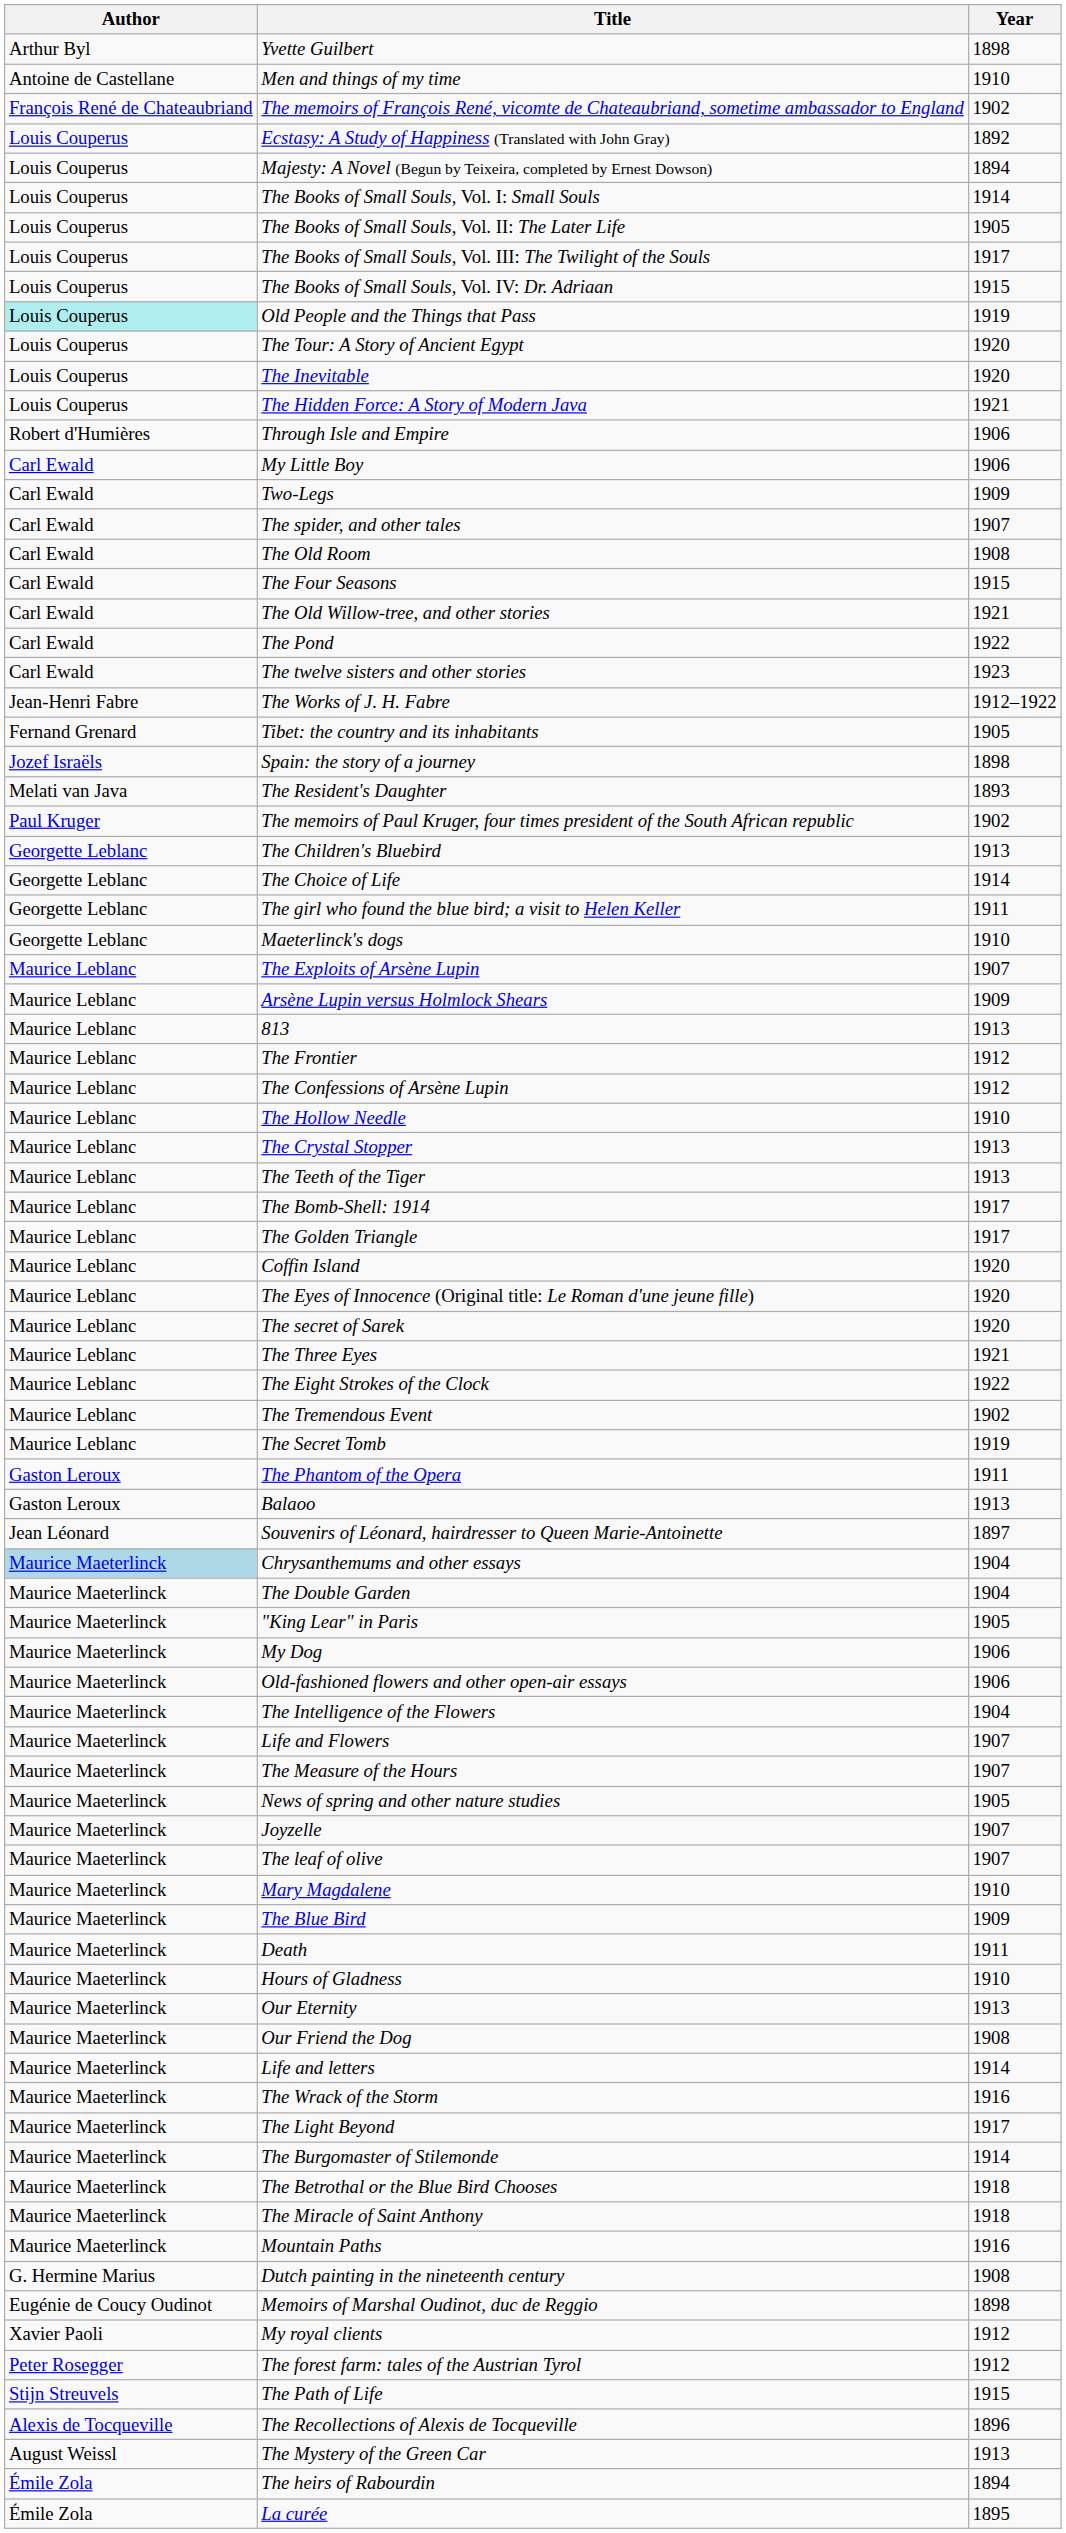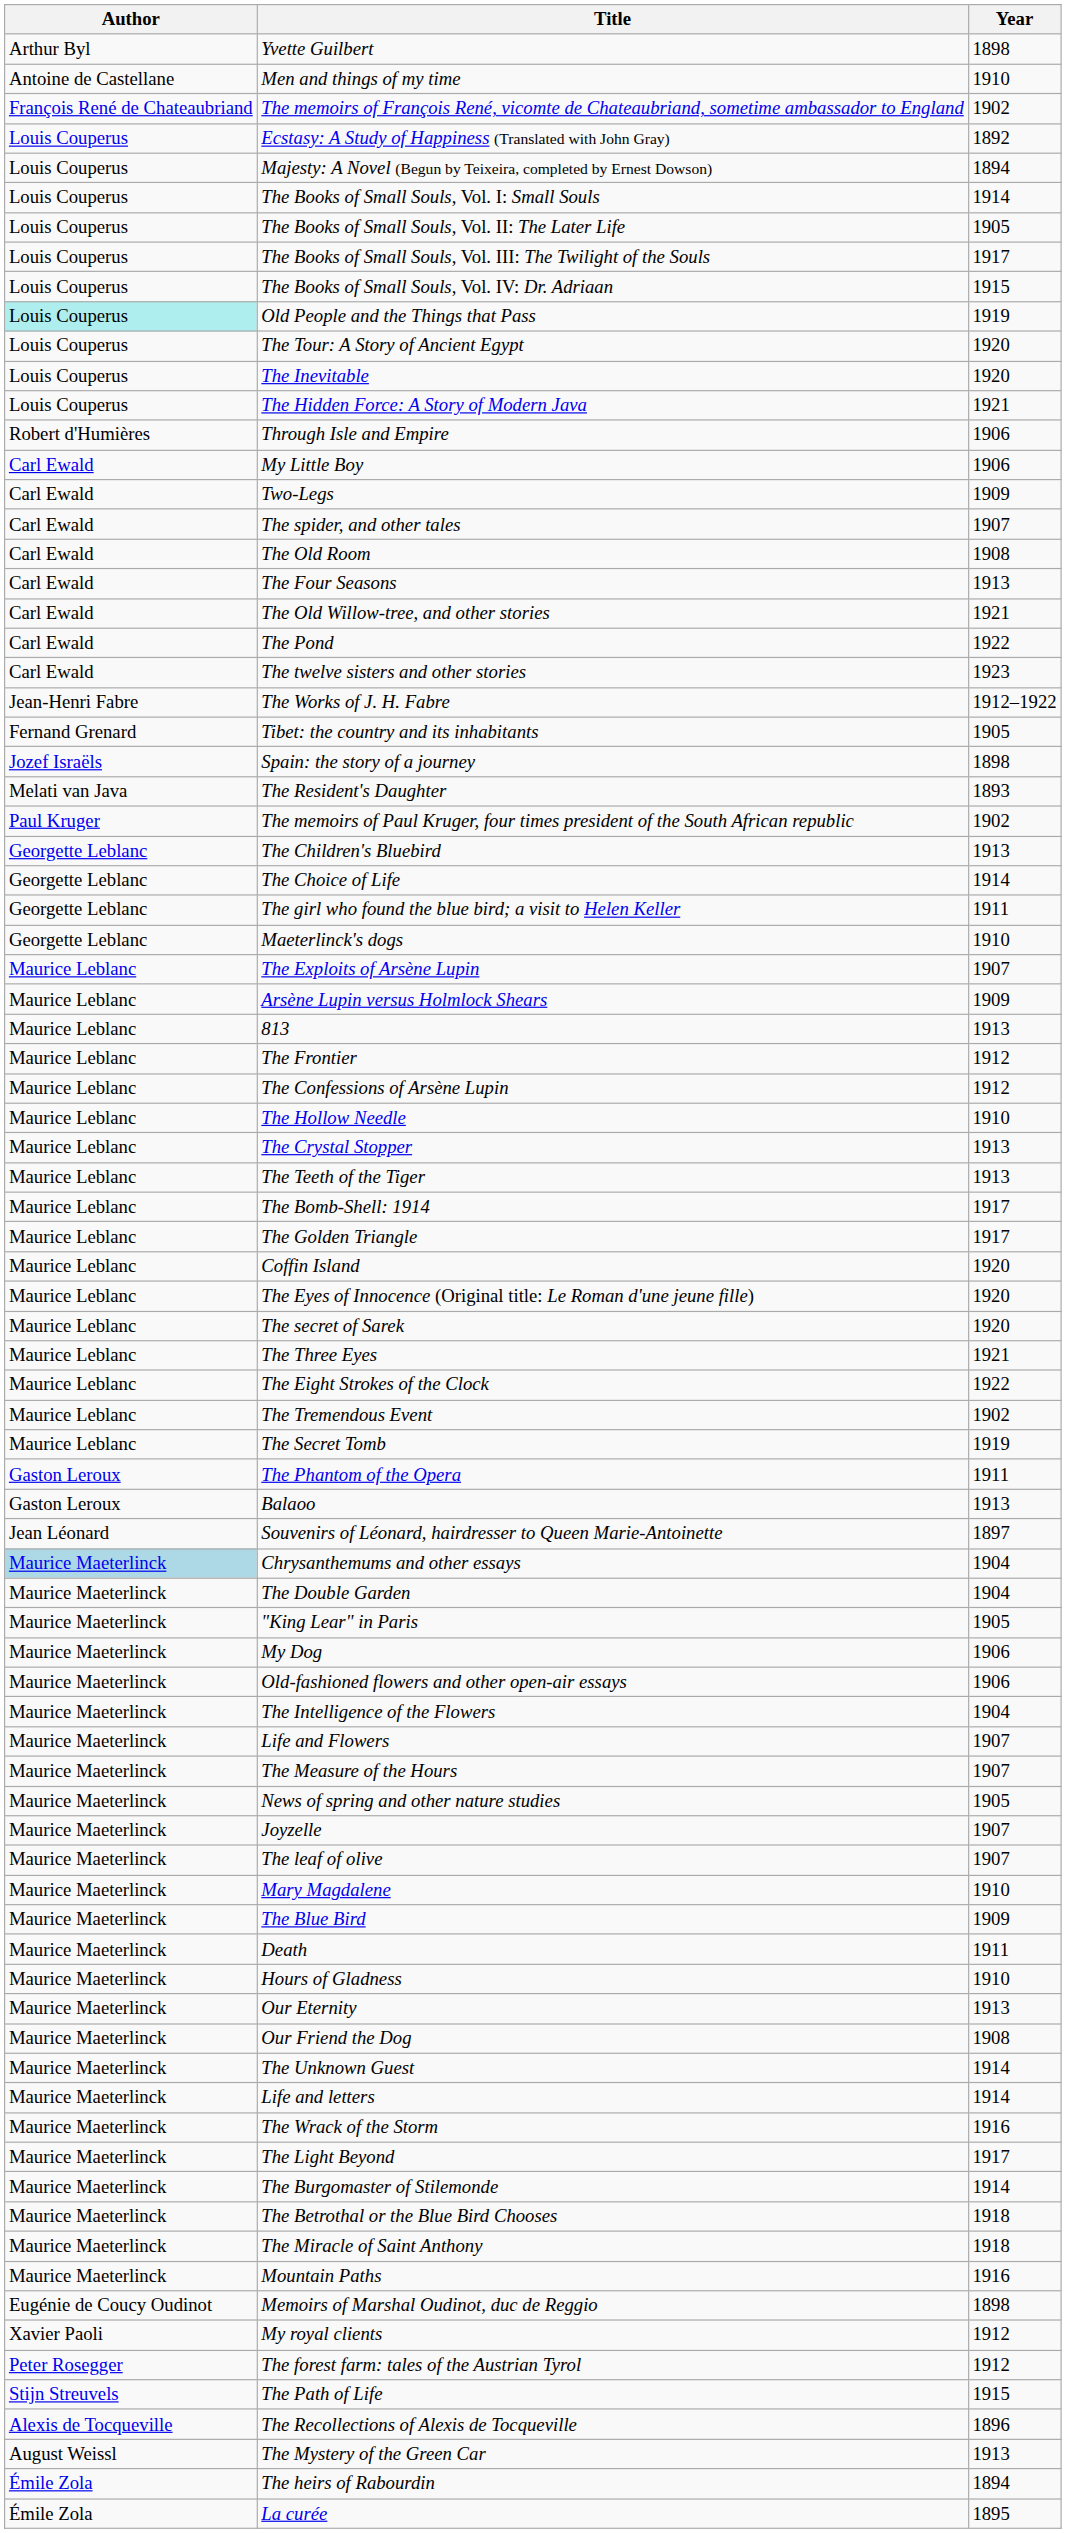The Four Seasons | Year: 1915 -> 1913
+ row: Maurice Maeterlinck | The Unknown Guest | 1914
- row: G. Hermine Marius | Dutch painting in the nineteenth century | 1908
